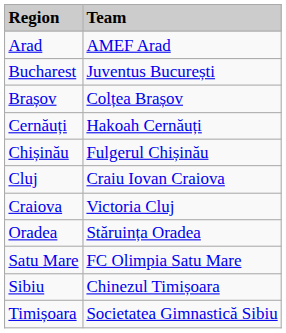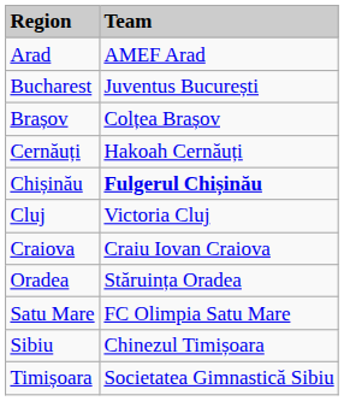Chișinău | column 2: normal -> bold
Cluj | column 2: Craiu Iovan Craiova -> Victoria Cluj
Craiova | column 2: Victoria Cluj -> Craiu Iovan Craiova
